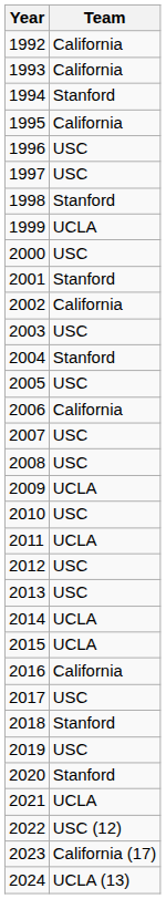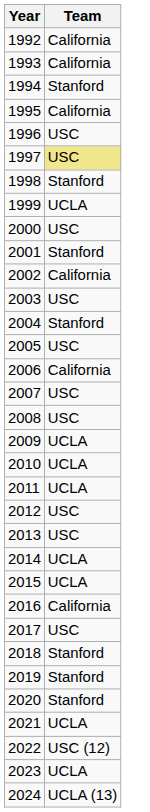1997 | Team: no background -> khaki background
2010 | Team: USC -> UCLA
2019 | Team: USC -> Stanford
2023 | Team: California (17) -> UCLA
